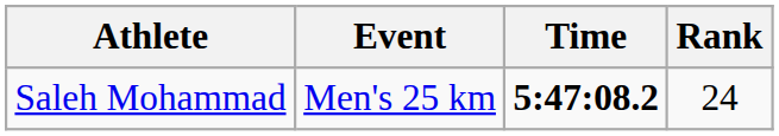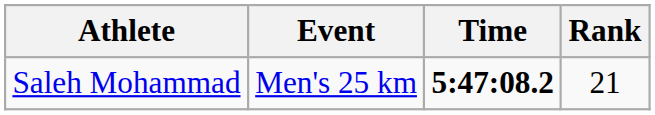Saleh Mohammad | Rank: 24 -> 21
